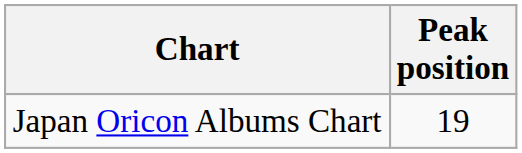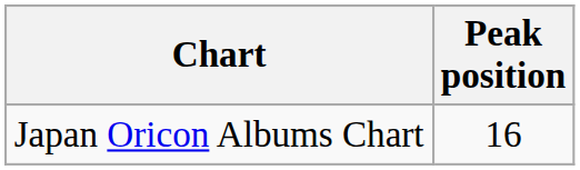Japan Oricon Albums Chart | Peak position: 19 -> 16
